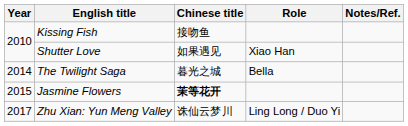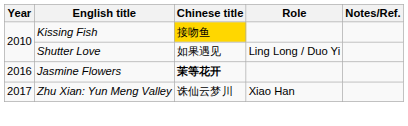Kissing Fish | Chinese title: no background -> gold background
Shutter Love | Role: Xiao Han -> Ling Long / Duo Yi
- row: 2014 | The Twilight Saga | 暮光之城 | Bella
Jasmine Flowers | Year: 2015 -> 2016
Zhu Xian: Yun Meng Valley | Role: Ling Long / Duo Yi -> Xiao Han
